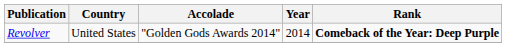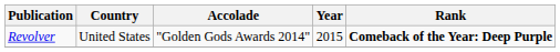Revolver | Year: 2014 -> 2015
